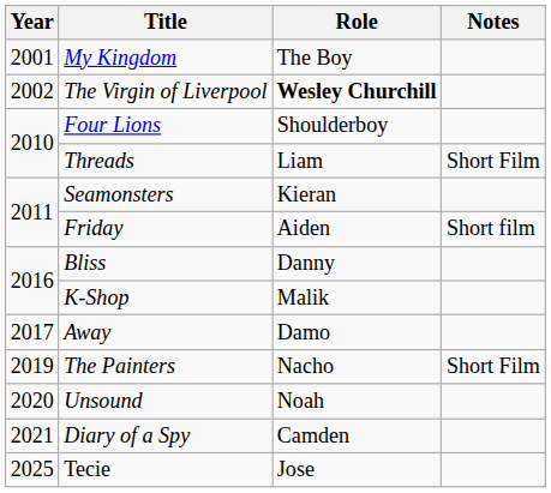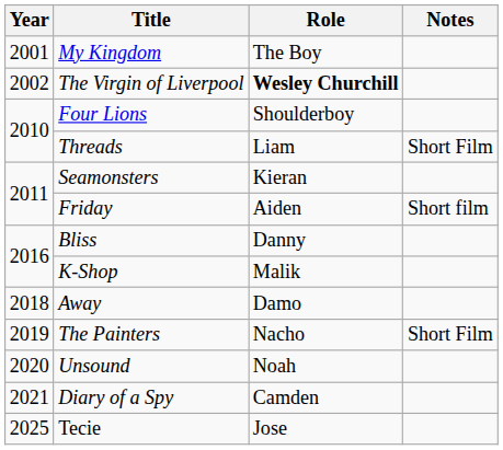Away | Year: 2017 -> 2018
